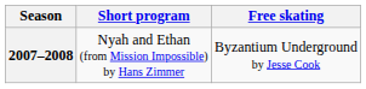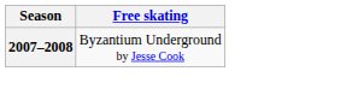- column: Short program | Nyah and Ethan (from Mission Impossible) by Hans Zimmer
